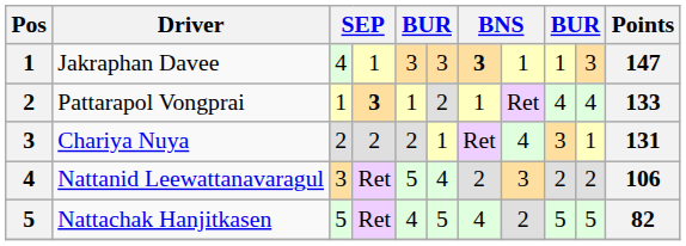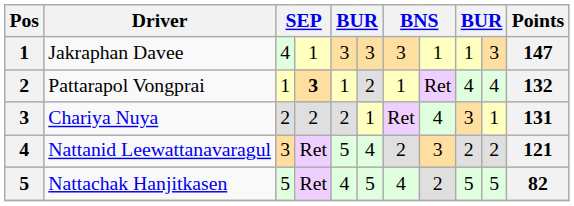Jakraphan Davee | column 7: bold -> normal
Pattarapol Vongprai | Points: 133 -> 132
Nattanid Leewattanavaragul | Points: 106 -> 121
